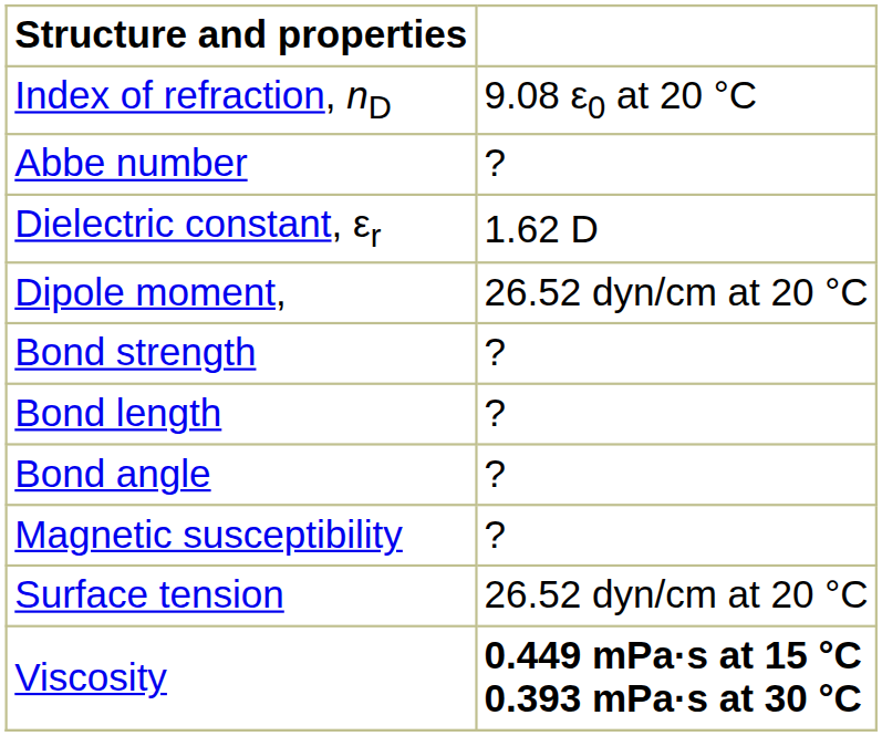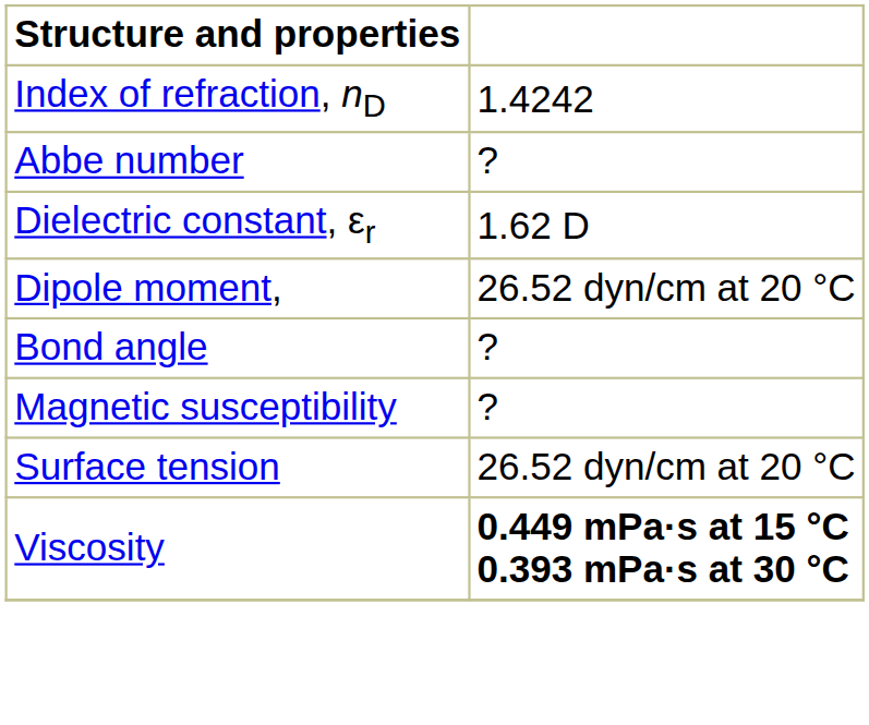Index of refraction, nD | column 2: 9.08 ε0 at 20 °C -> 1.4242
- row: Bond strength | ?
- row: Bond length | ?
